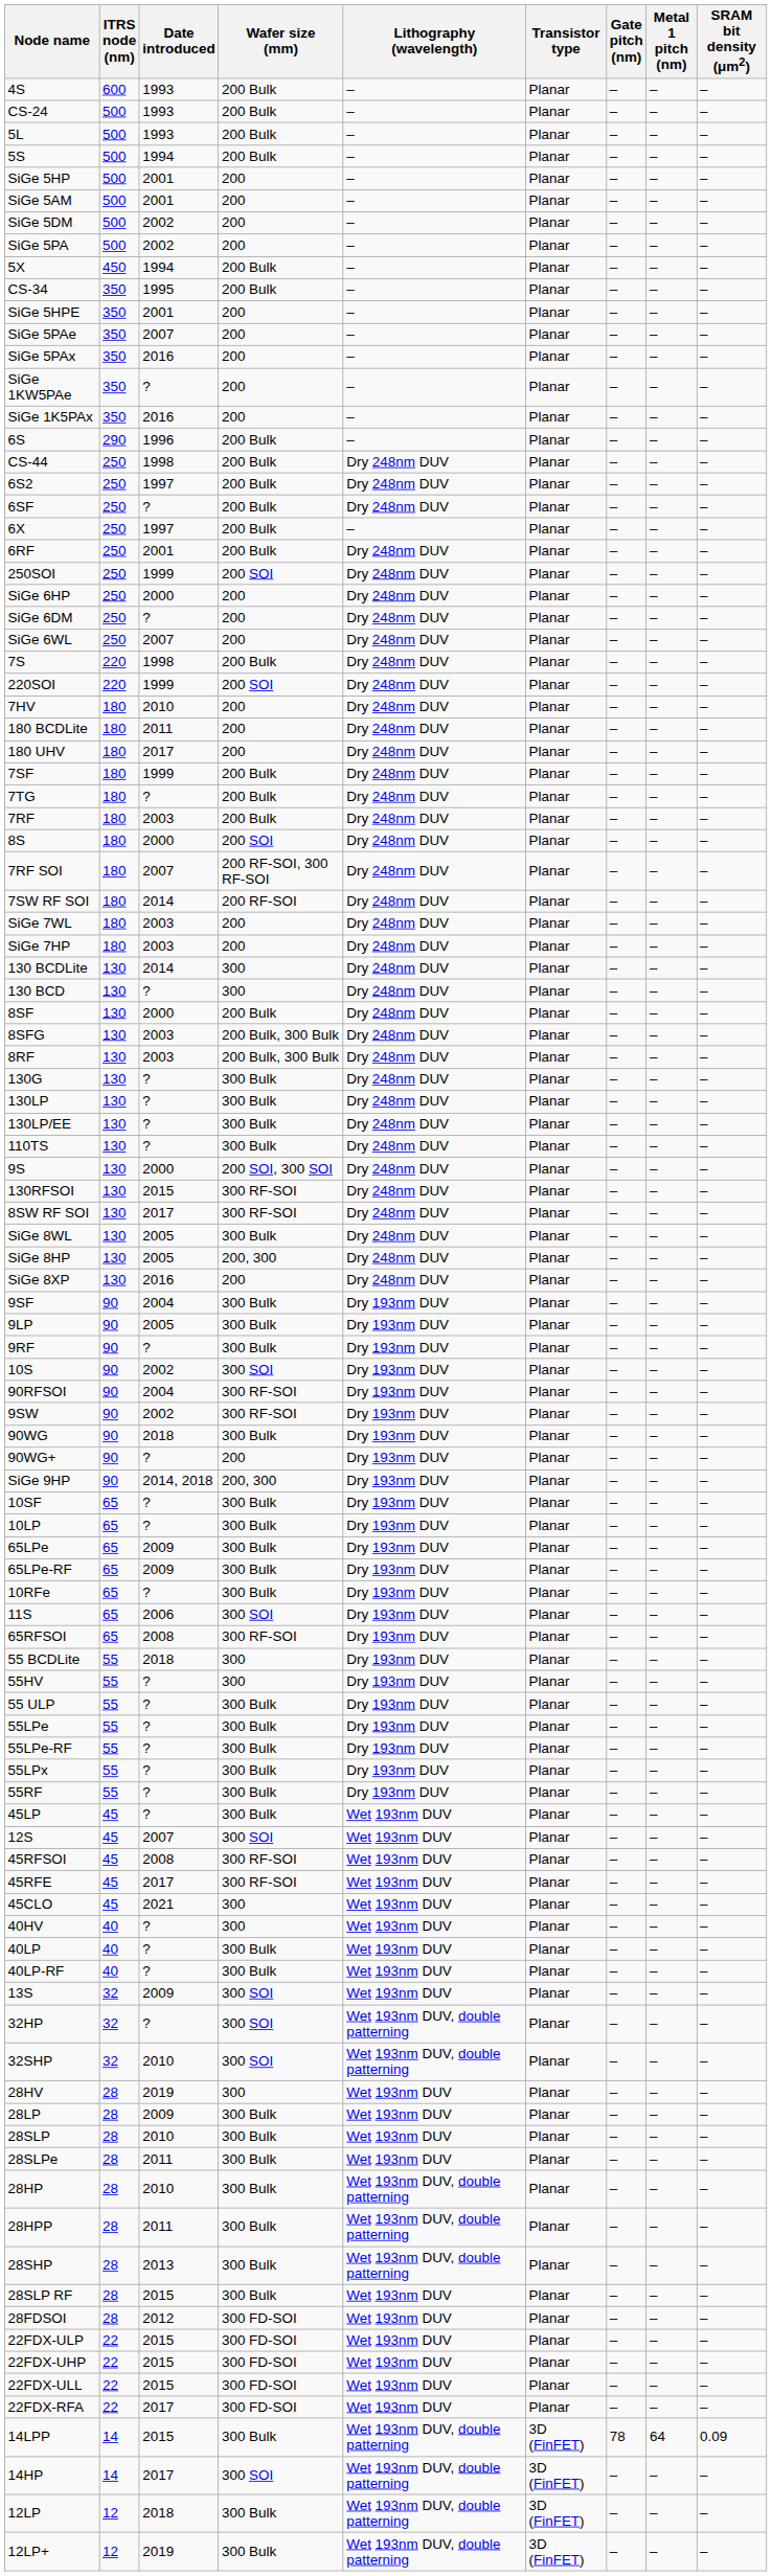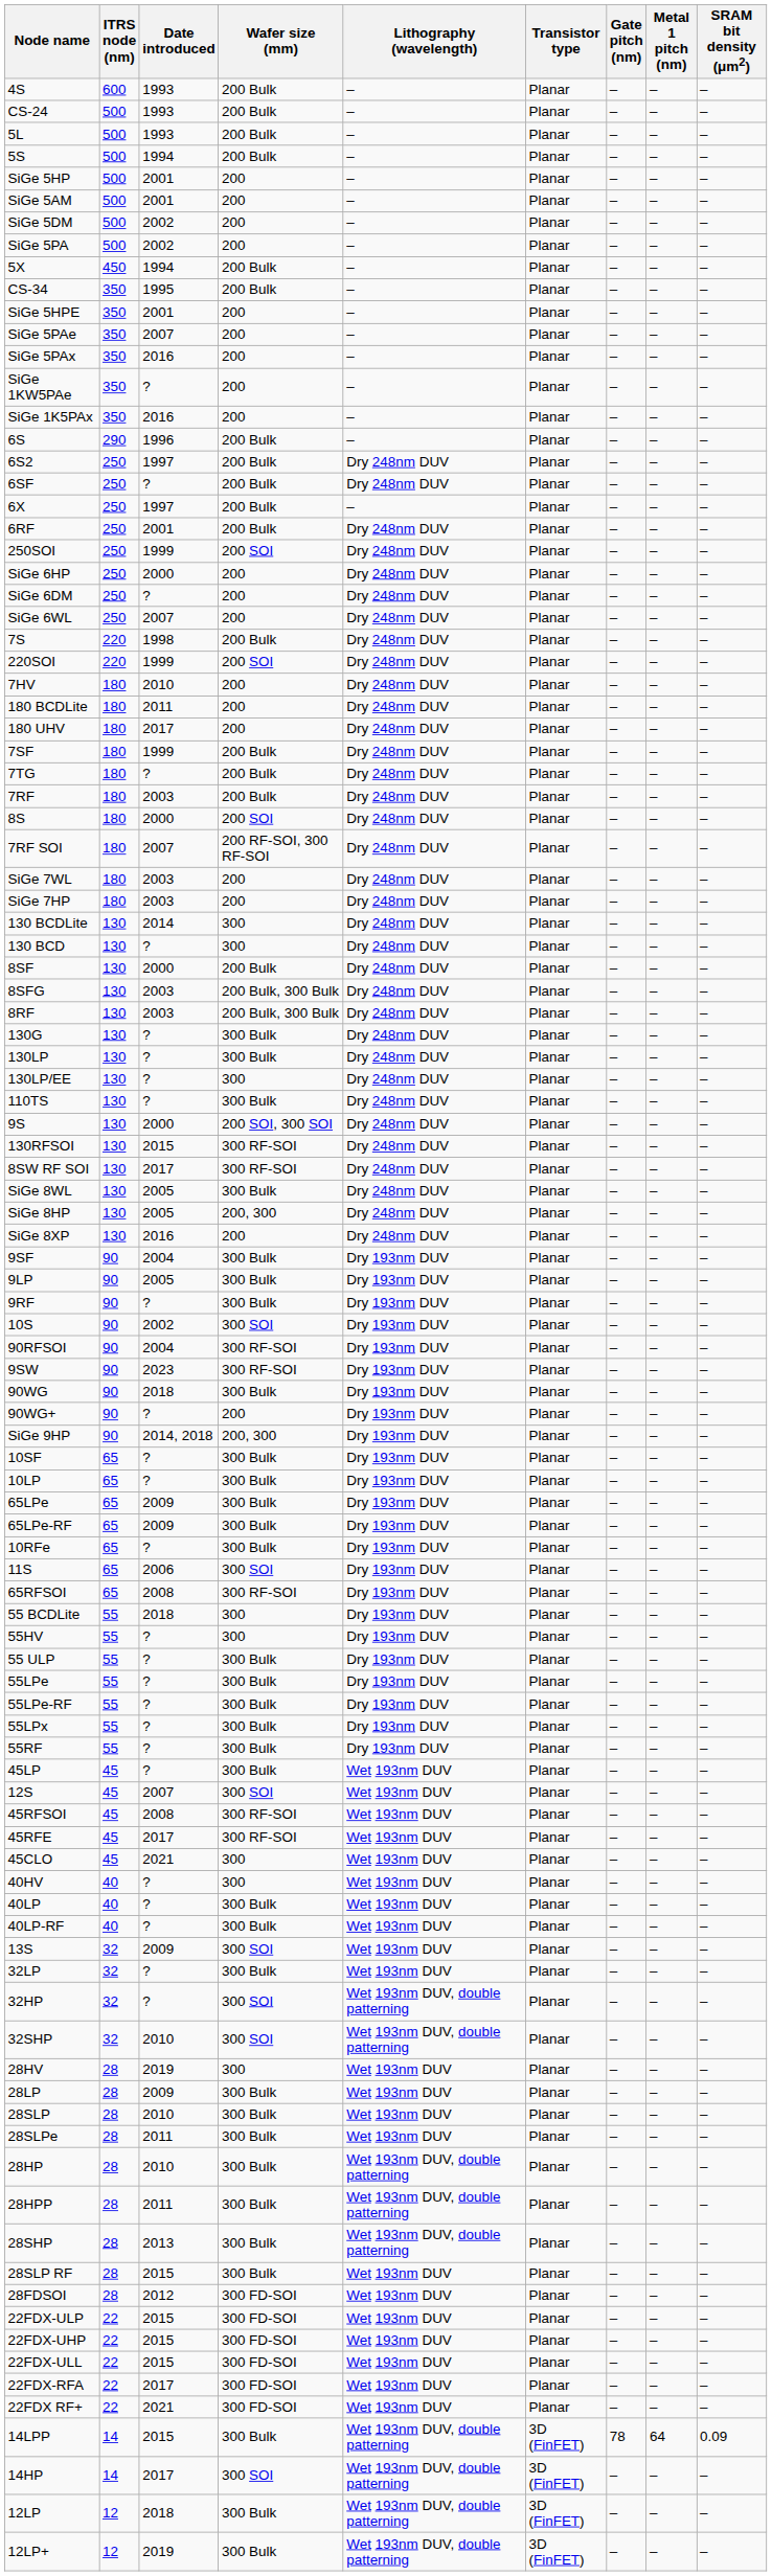- row: CS-44 | 250 | 1998 | 200 Bulk | Dry 248nm DUV | Planar | – | – | –
- row: 7SW RF SOI | 180 | 2014 | 200 RF-SOI | Dry 248nm DUV | Planar | – | – | –
130LP/EE | Wafer size (mm): 300 Bulk -> 300
9SW | Date introduced: 2002 -> 2023
+ row: 32LP | 32 | ? | 300 Bulk | Wet 193nm DUV | Planar | – | – | –
+ row: 22FDX RF+ | 22 | 2021 | 300 FD-SOI | Wet 193nm DUV | Planar | – | – | –
